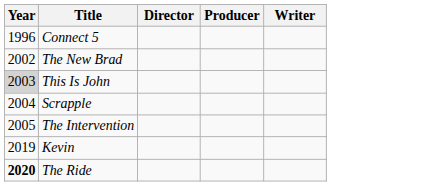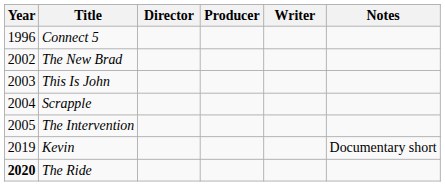+ column: Notes | Documentary short
This Is John | Year: lightgrey background -> no background
